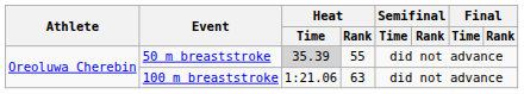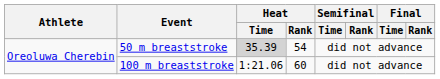50 m breaststroke | Heat / Rank: 55 -> 54
100 m breaststroke | Heat / Rank: 63 -> 60
